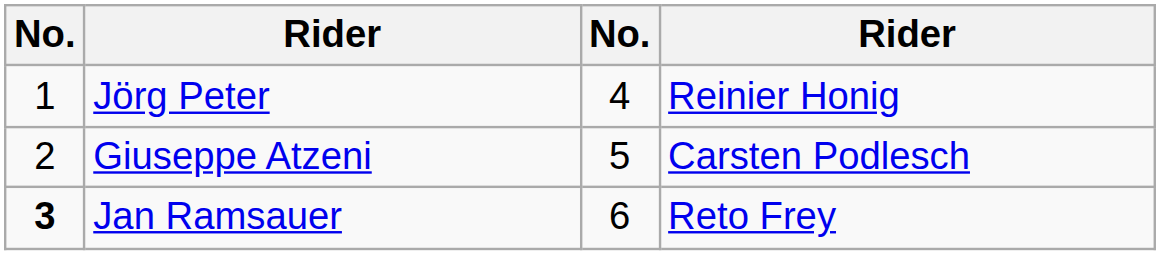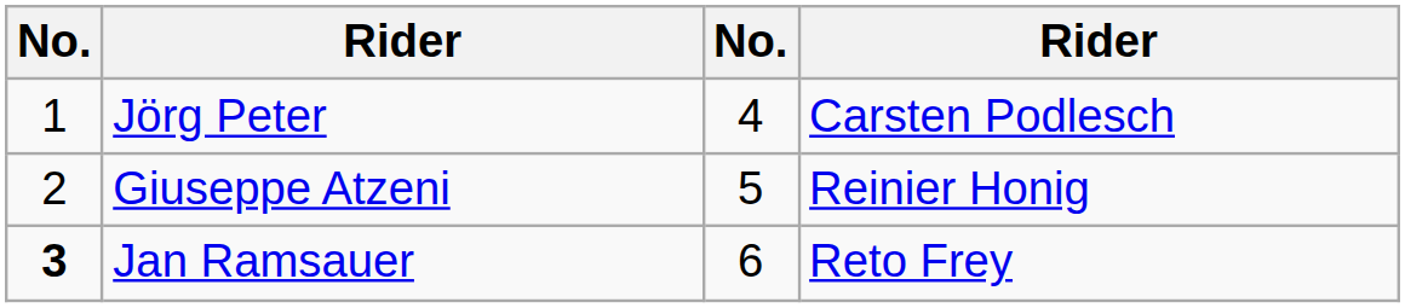Jörg Peter | column 4: Reinier Honig -> Carsten Podlesch
Giuseppe Atzeni | column 4: Carsten Podlesch -> Reinier Honig
